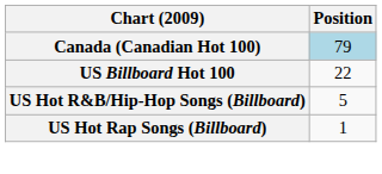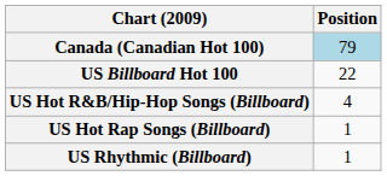US Hot R&B/Hip-Hop Songs (Billboard) | Position: 5 -> 4
+ row: US Rhythmic (Billboard) | 1
